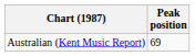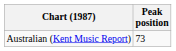Australian (Kent Music Report) | Peak position: 69 -> 73
